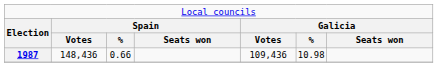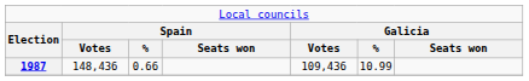1987 | column 6: 10.98 -> 10.99
